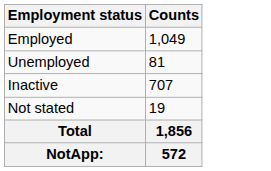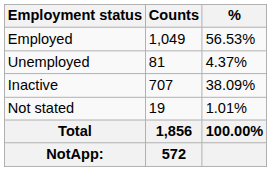+ column: % | 56.53% | 4.37% | 38.09% | 1.01% | 100.00%
